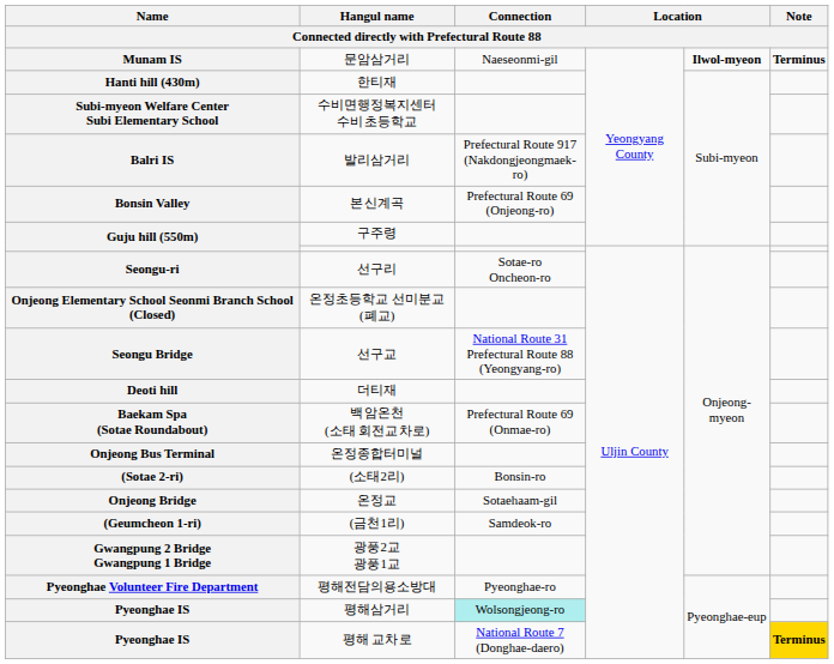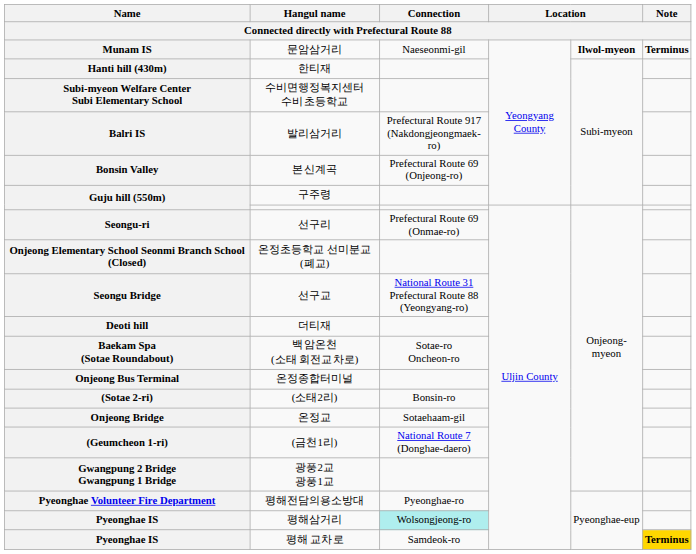Seongu-ri | Connection: Sotae-ro Oncheon-ro -> Prefectural Route 69 (Onmae-ro)
Baekam Spa (Sotae Roundabout) | Connection: Prefectural Route 69 (Onmae-ro) -> Sotae-ro Oncheon-ro
(Geumcheon 1-ri) | Connection: Samdeok-ro -> National Route 7 (Donghae-daero)
Pyeonghae IS / 평해 교차로 | Connection: National Route 7 (Donghae-daero) -> Samdeok-ro
